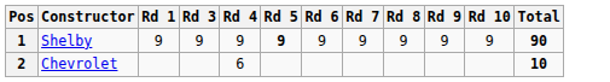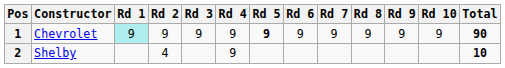+ column: Rd 2 | 9 | 4
1 | Constructor: Shelby -> Chevrolet
1 | Rd 1: no background -> paleturquoise background
2 | Constructor: Chevrolet -> Shelby
2 | Rd 4: 6 -> 9
